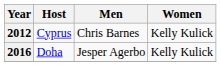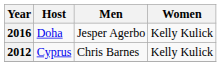rows swapped: 2012 <-> 2016
